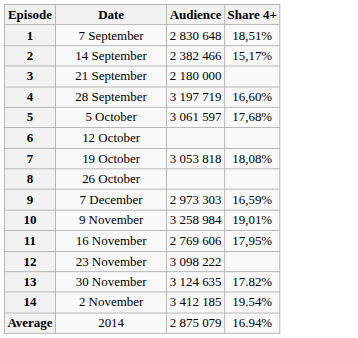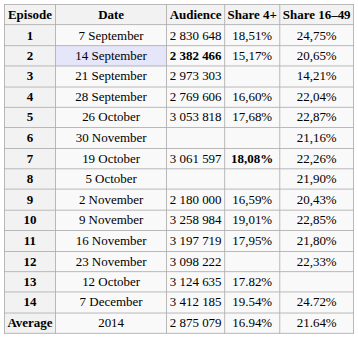+ column: Share 16–49 | 24,75% | 20,65% | 14,21% | 22,04% | 22,87% | 21,16% | 22,26% | 21,90% | 20,43% | 22,85% | 21,80% | 22,33% | 24.72% | 21.64%
2 | Date: no background -> lavender background
2 | Audience: normal -> bold
3 | Audience: 2 180 000 -> 2 973 303
4 | Audience: 3 197 719 -> 2 769 606
5 | Date: 5 October -> 26 October
5 | Audience: 3 061 597 -> 3 053 818
6 | Date: 12 October -> 30 November
7 | Audience: 3 053 818 -> 3 061 597
7 | Share 4+: normal -> bold
8 | Date: 26 October -> 5 October
9 | Date: 7 December -> 2 November
9 | Audience: 2 973 303 -> 2 180 000
11 | Audience: 2 769 606 -> 3 197 719
13 | Date: 30 November -> 12 October
14 | Date: 2 November -> 7 December
